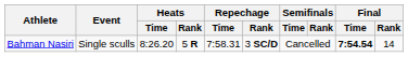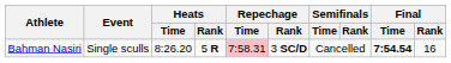Bahman Nasiri | Repechage / Time: no background -> pink background
Bahman Nasiri | Final / Rank: 14 -> 16
